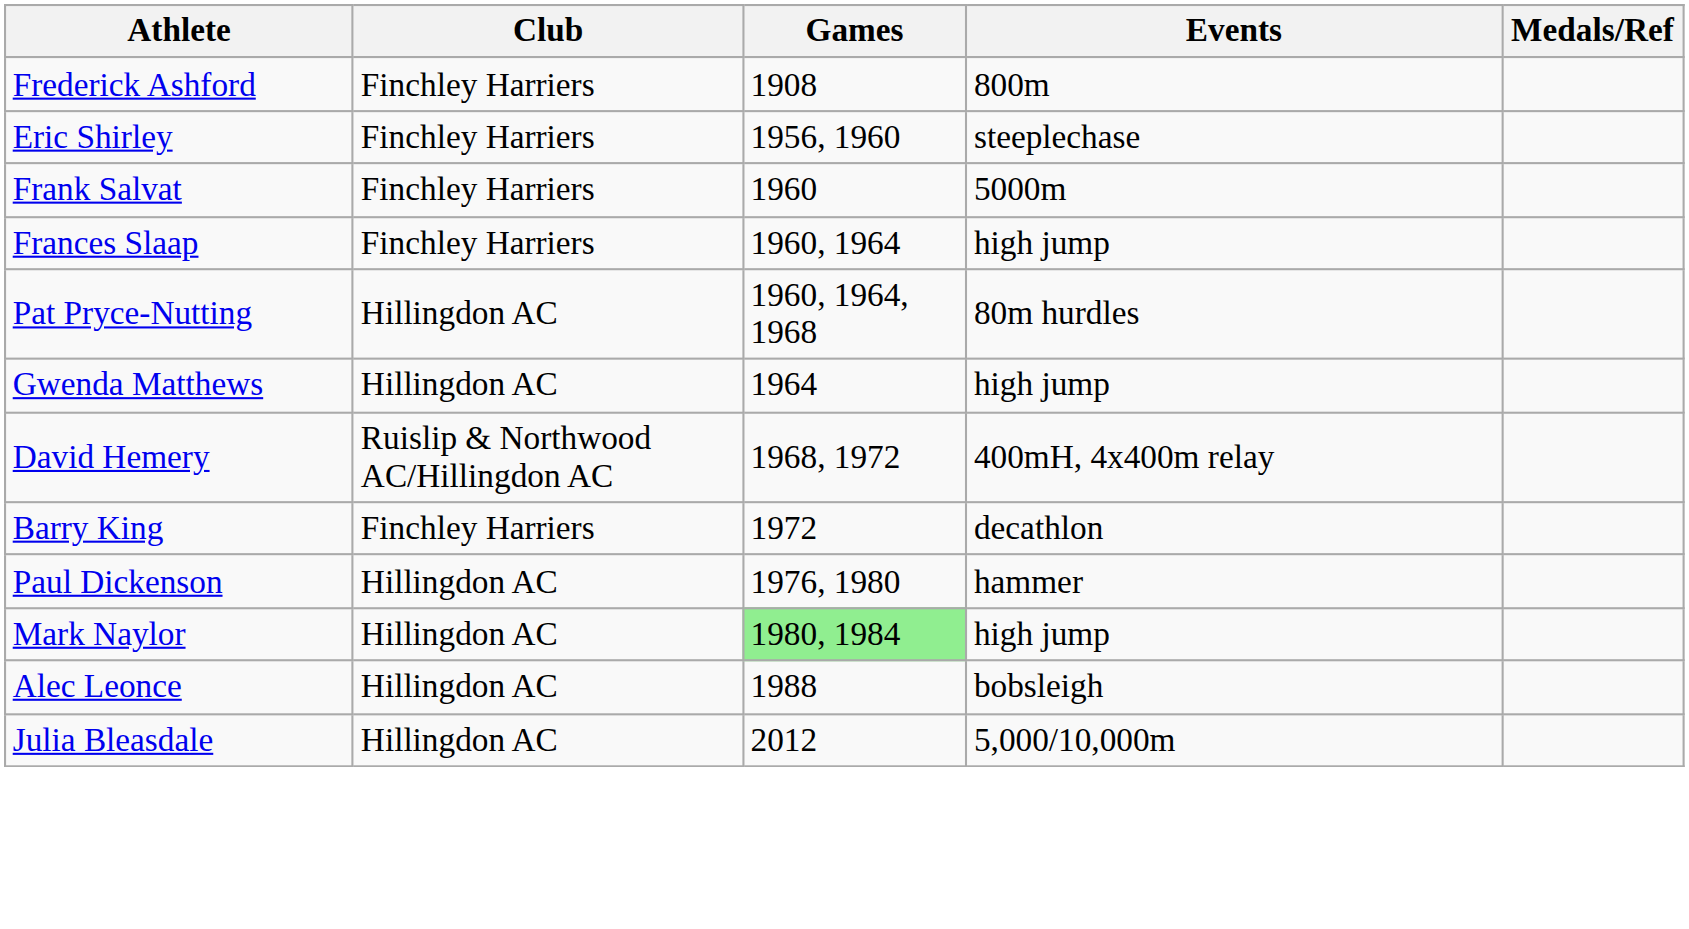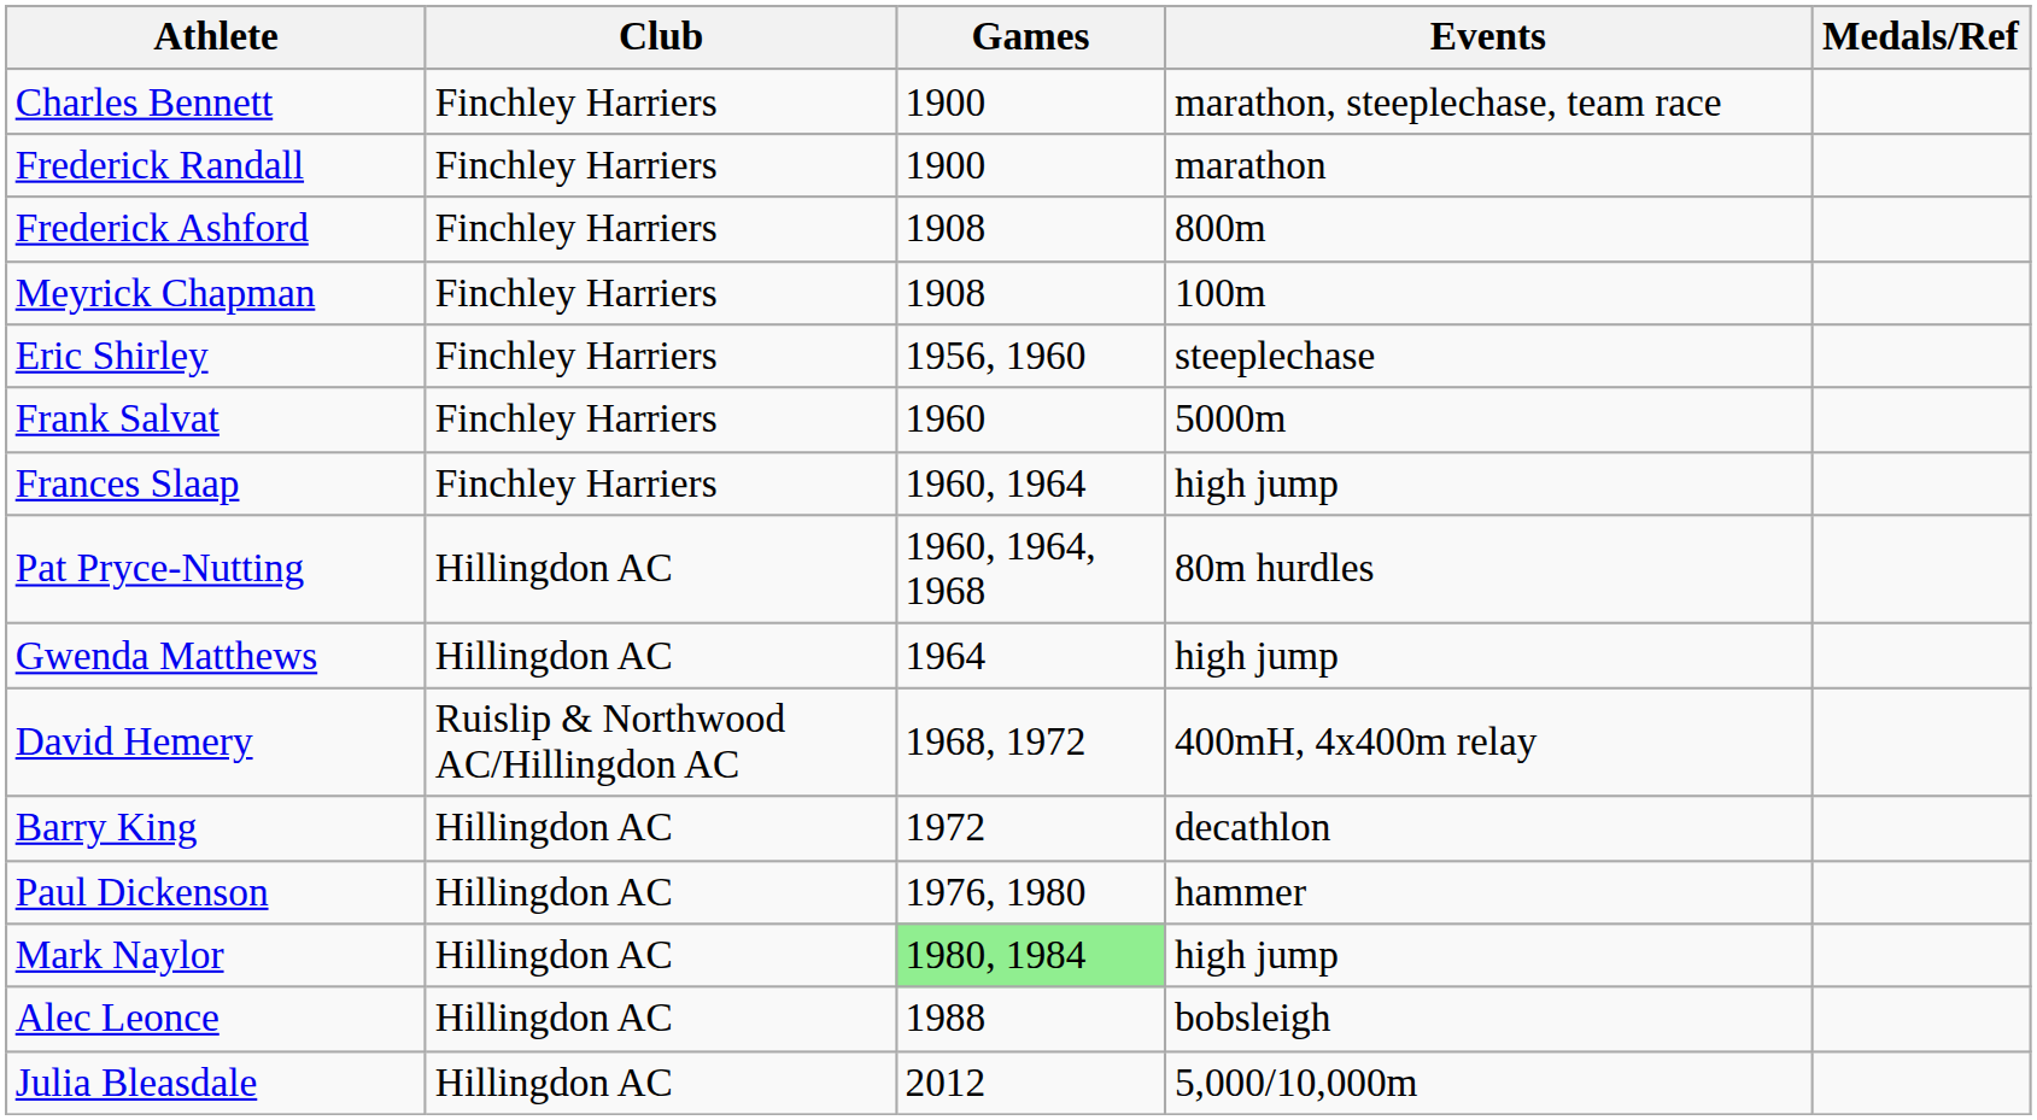+ row: Charles Bennett | Finchley Harriers | 1900 | marathon, steeplechase, team race
+ row: Frederick Randall | Finchley Harriers | 1900 | marathon
+ row: Meyrick Chapman | Finchley Harriers | 1908 | 100m
Barry King | Club: Finchley Harriers -> Hillingdon AC
